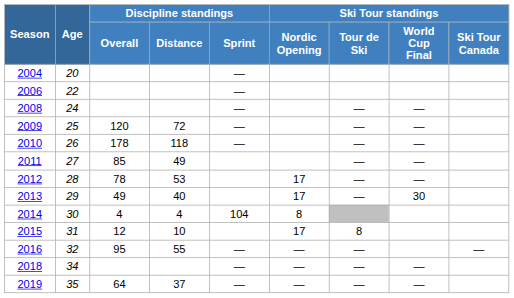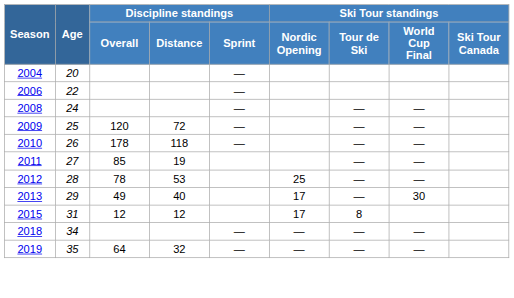2011 | Discipline standings / Distance: 49 -> 19
2012 | Ski Tour standings / Nordic Opening: 17 -> 25
- row: 2014 | 30 | 4 | 4 | 104 | 8
2015 | Discipline standings / Distance: 10 -> 12
- row: 2016 | 32 | 95 | 55 | — | — | — | —
2019 | Discipline standings / Distance: 37 -> 32
